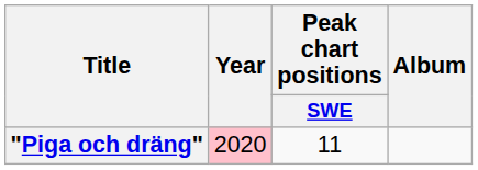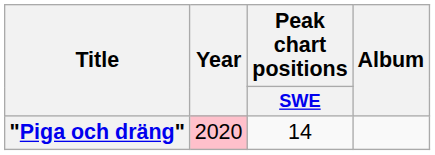"Piga och dräng" | Peak chart positions / SWE: 11 -> 14
